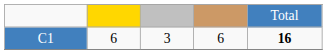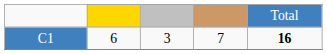C1 | column 4: 6 -> 7
